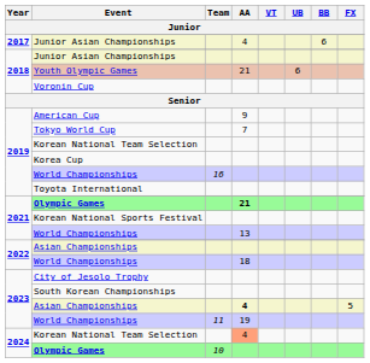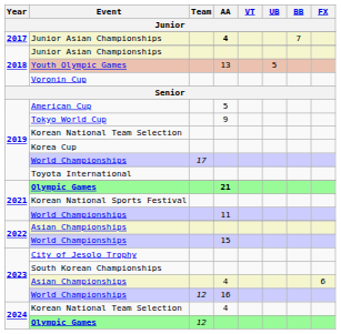2017 / Junior Asian Championships | AA: normal -> bold
2017 / Junior Asian Championships | BB: 6 -> 7
Youth Olympic Games | AA: 21 -> 13
Youth Olympic Games | UB: 6 -> 5
American Cup | AA: 9 -> 5
Tokyo World Cup | AA: 7 -> 9
2019 / World Championships | Team: 16 -> 17
2021 / World Championships | AA: 13 -> 11
2022 / World Championships | AA: 18 -> 15
2023 / Asian Championships | AA: bold -> normal
2023 / Asian Championships | FX: 5 -> 6
2023 / World Championships | Team: 11 -> 12
2023 / World Championships | AA: 19 -> 16
2024 / Korean National Team Selection | AA: lightsalmon background -> no background
2024 / Olympic Games | Team: 10 -> 12
